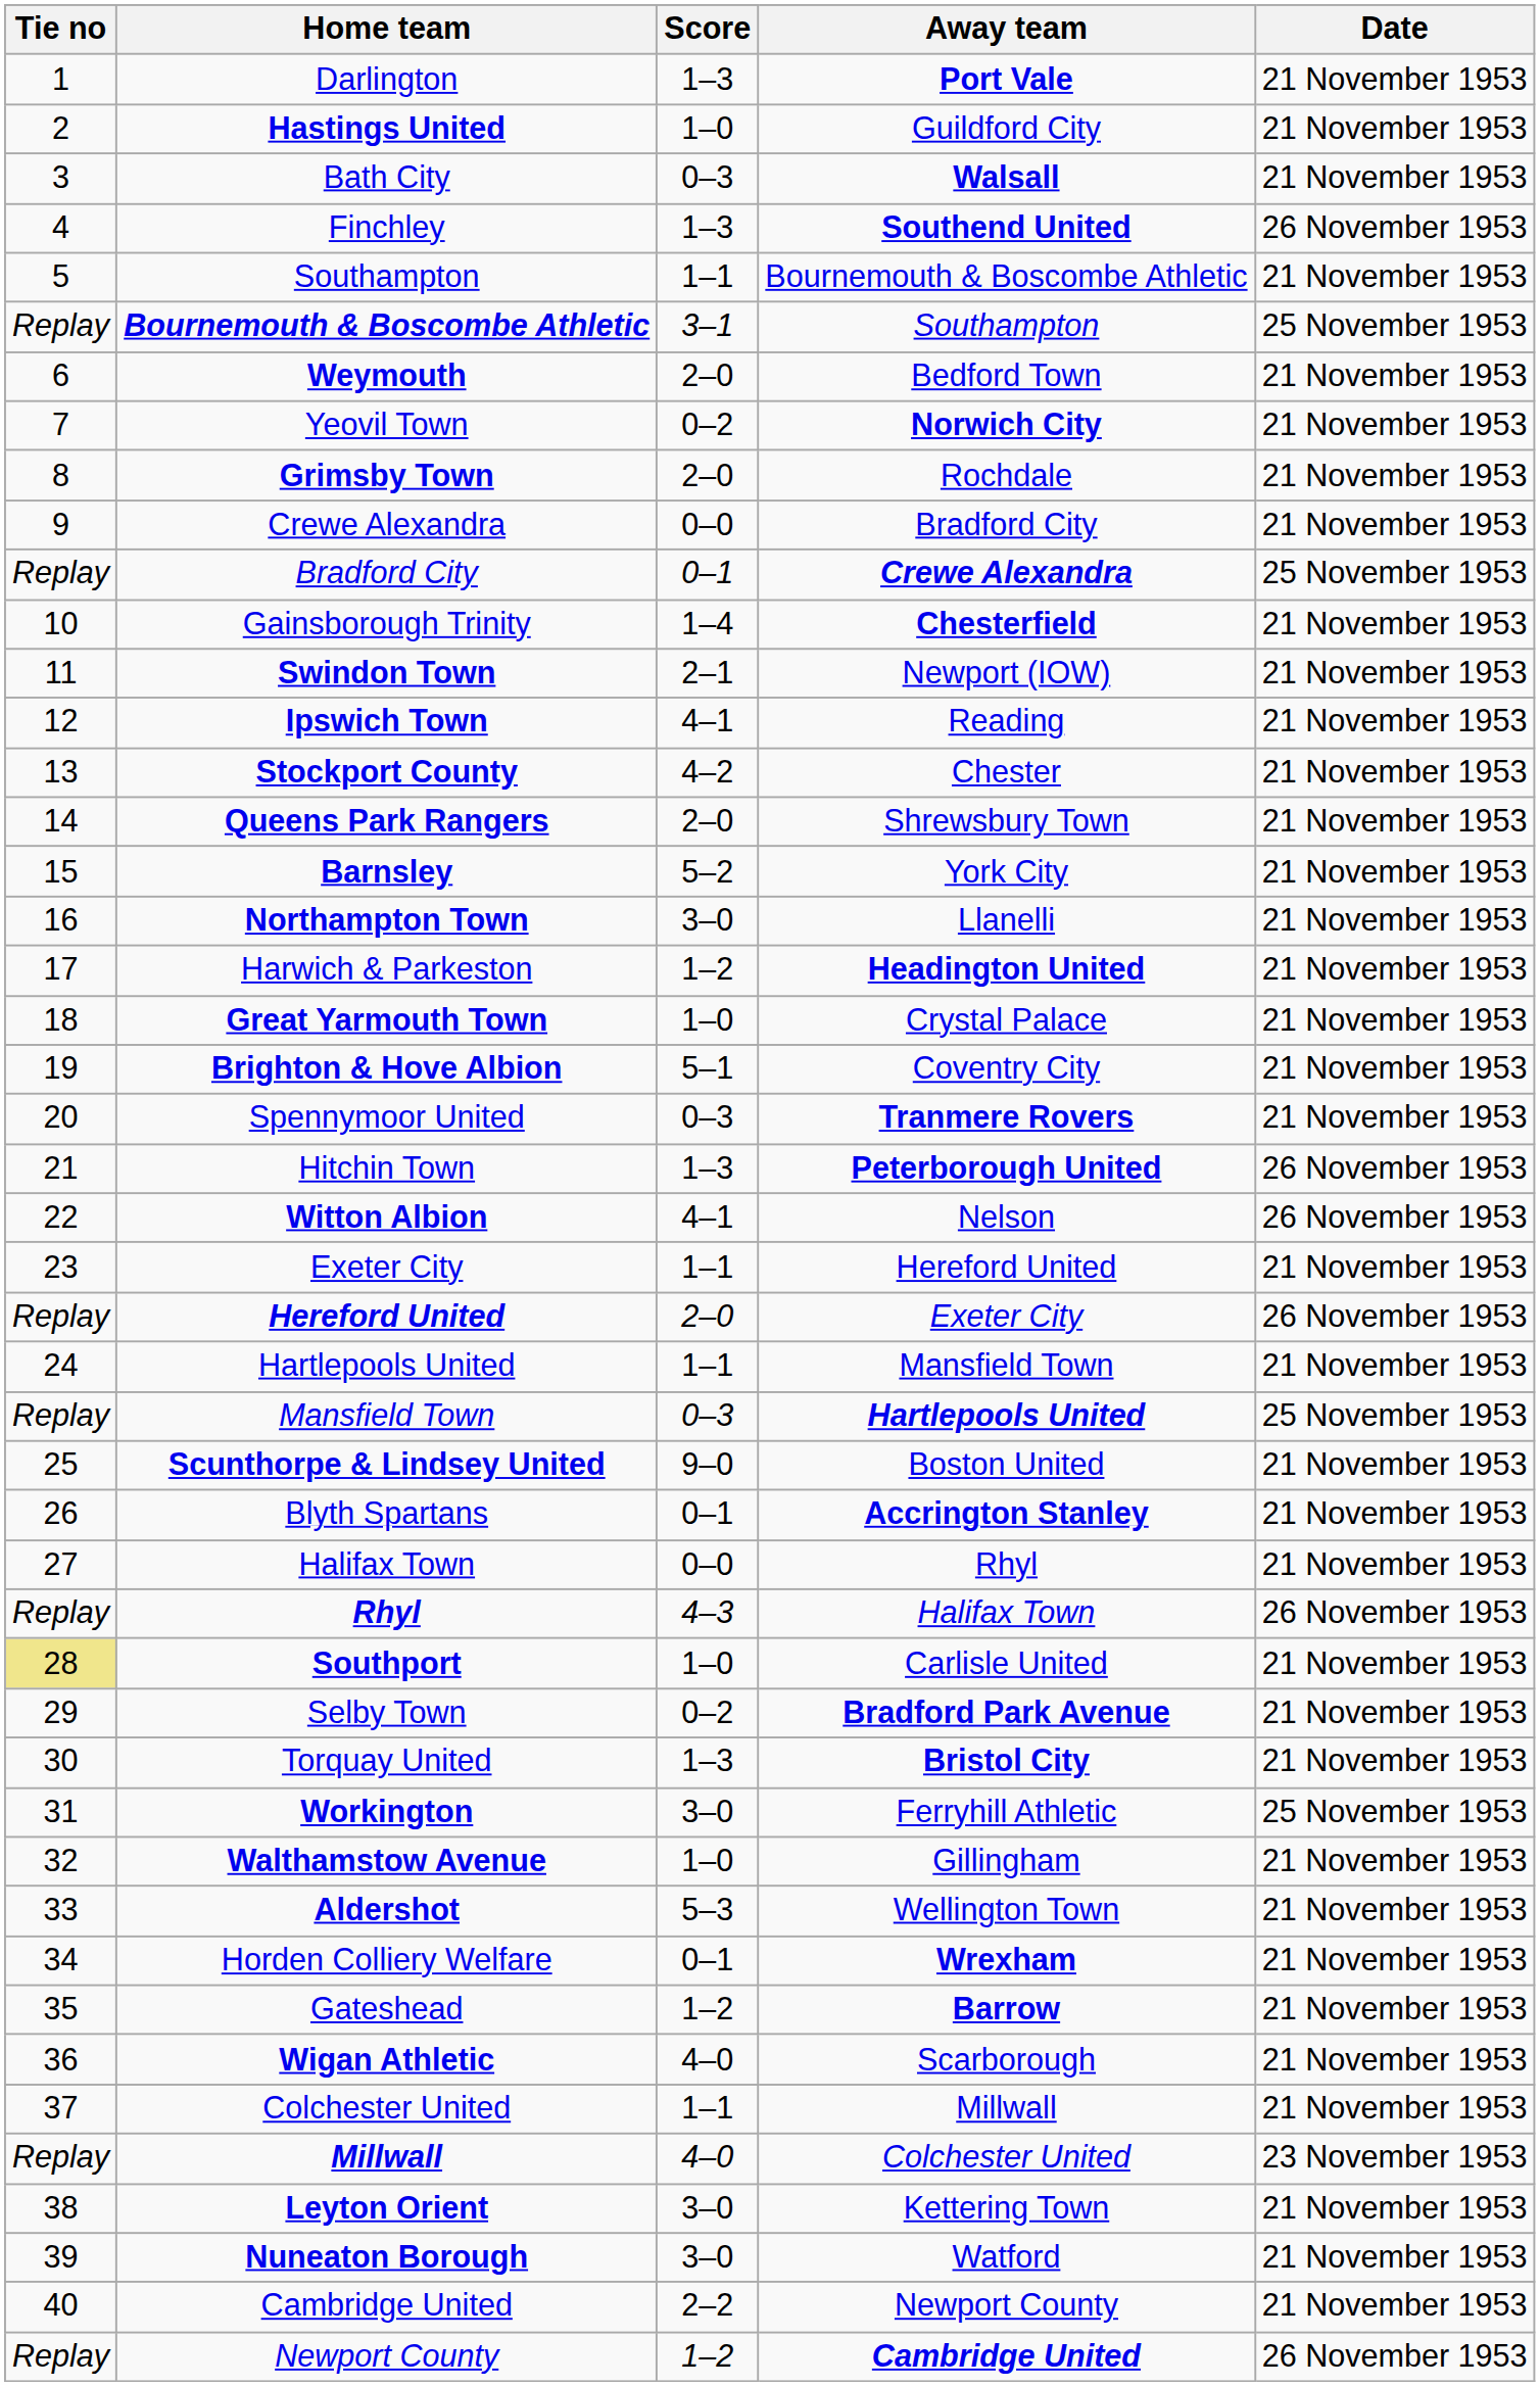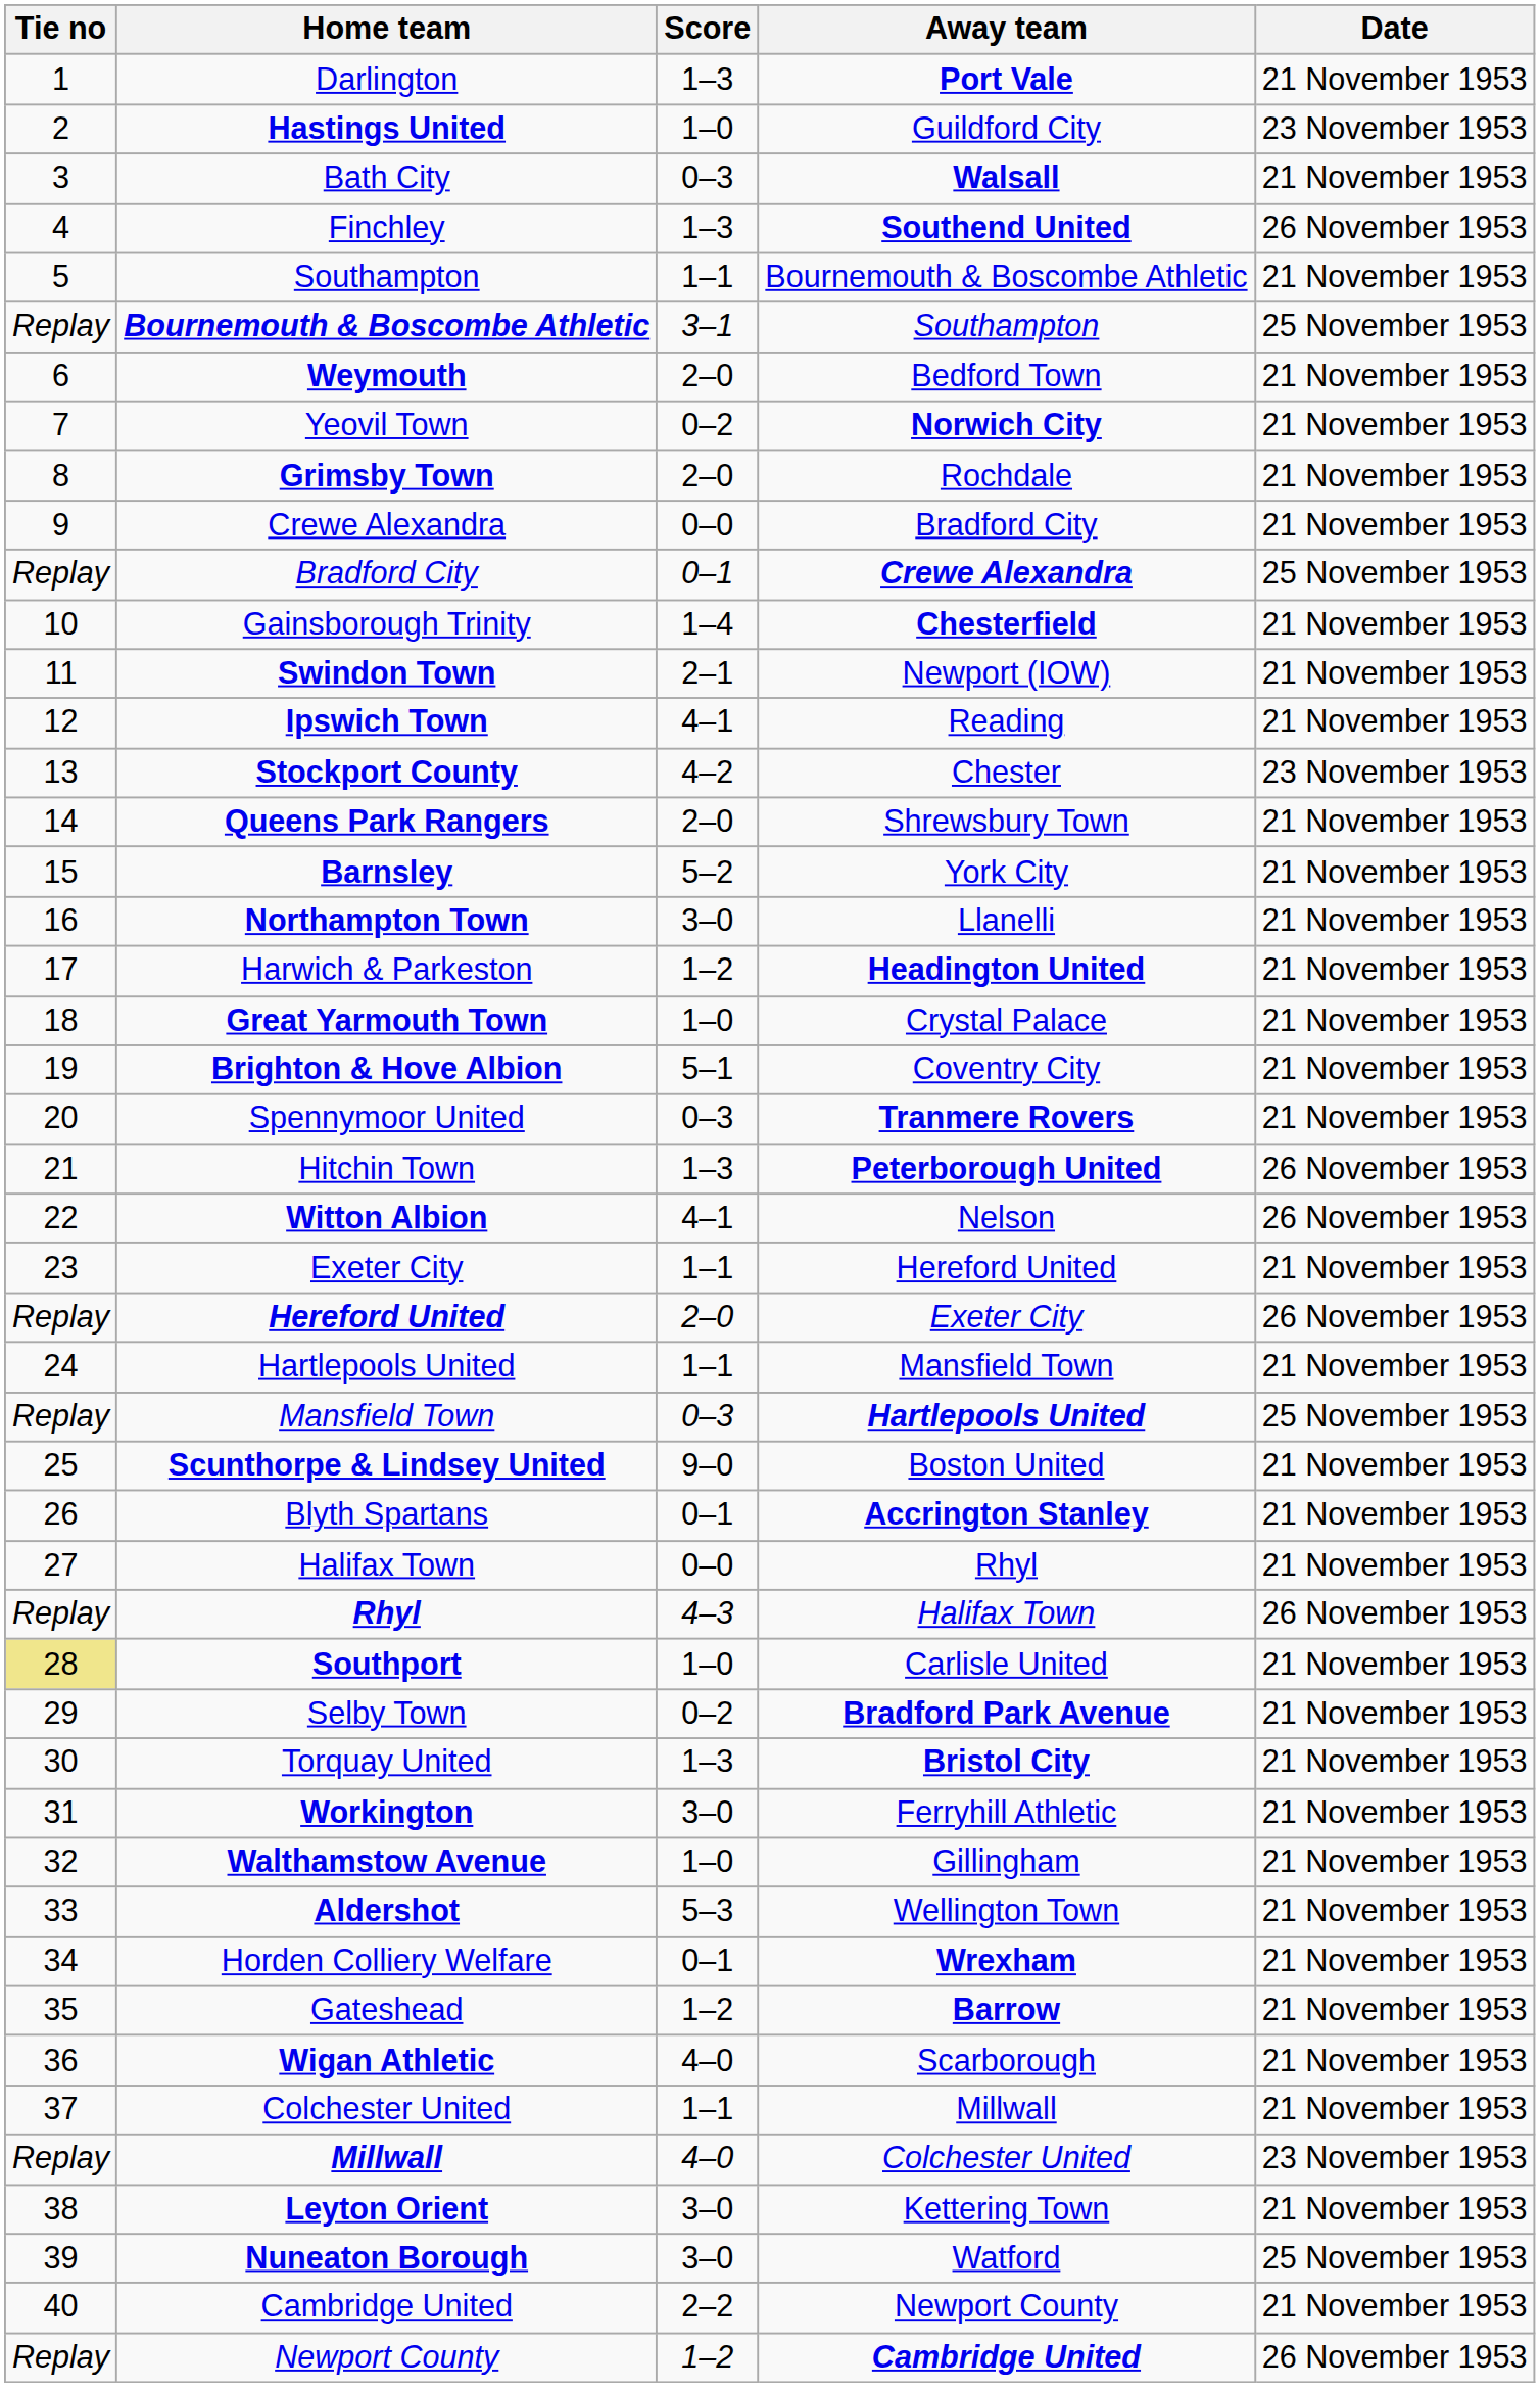Hastings United | Date: 21 November 1953 -> 23 November 1953
Stockport County | Date: 21 November 1953 -> 23 November 1953
Workington | Date: 25 November 1953 -> 21 November 1953
Nuneaton Borough | Date: 21 November 1953 -> 25 November 1953
